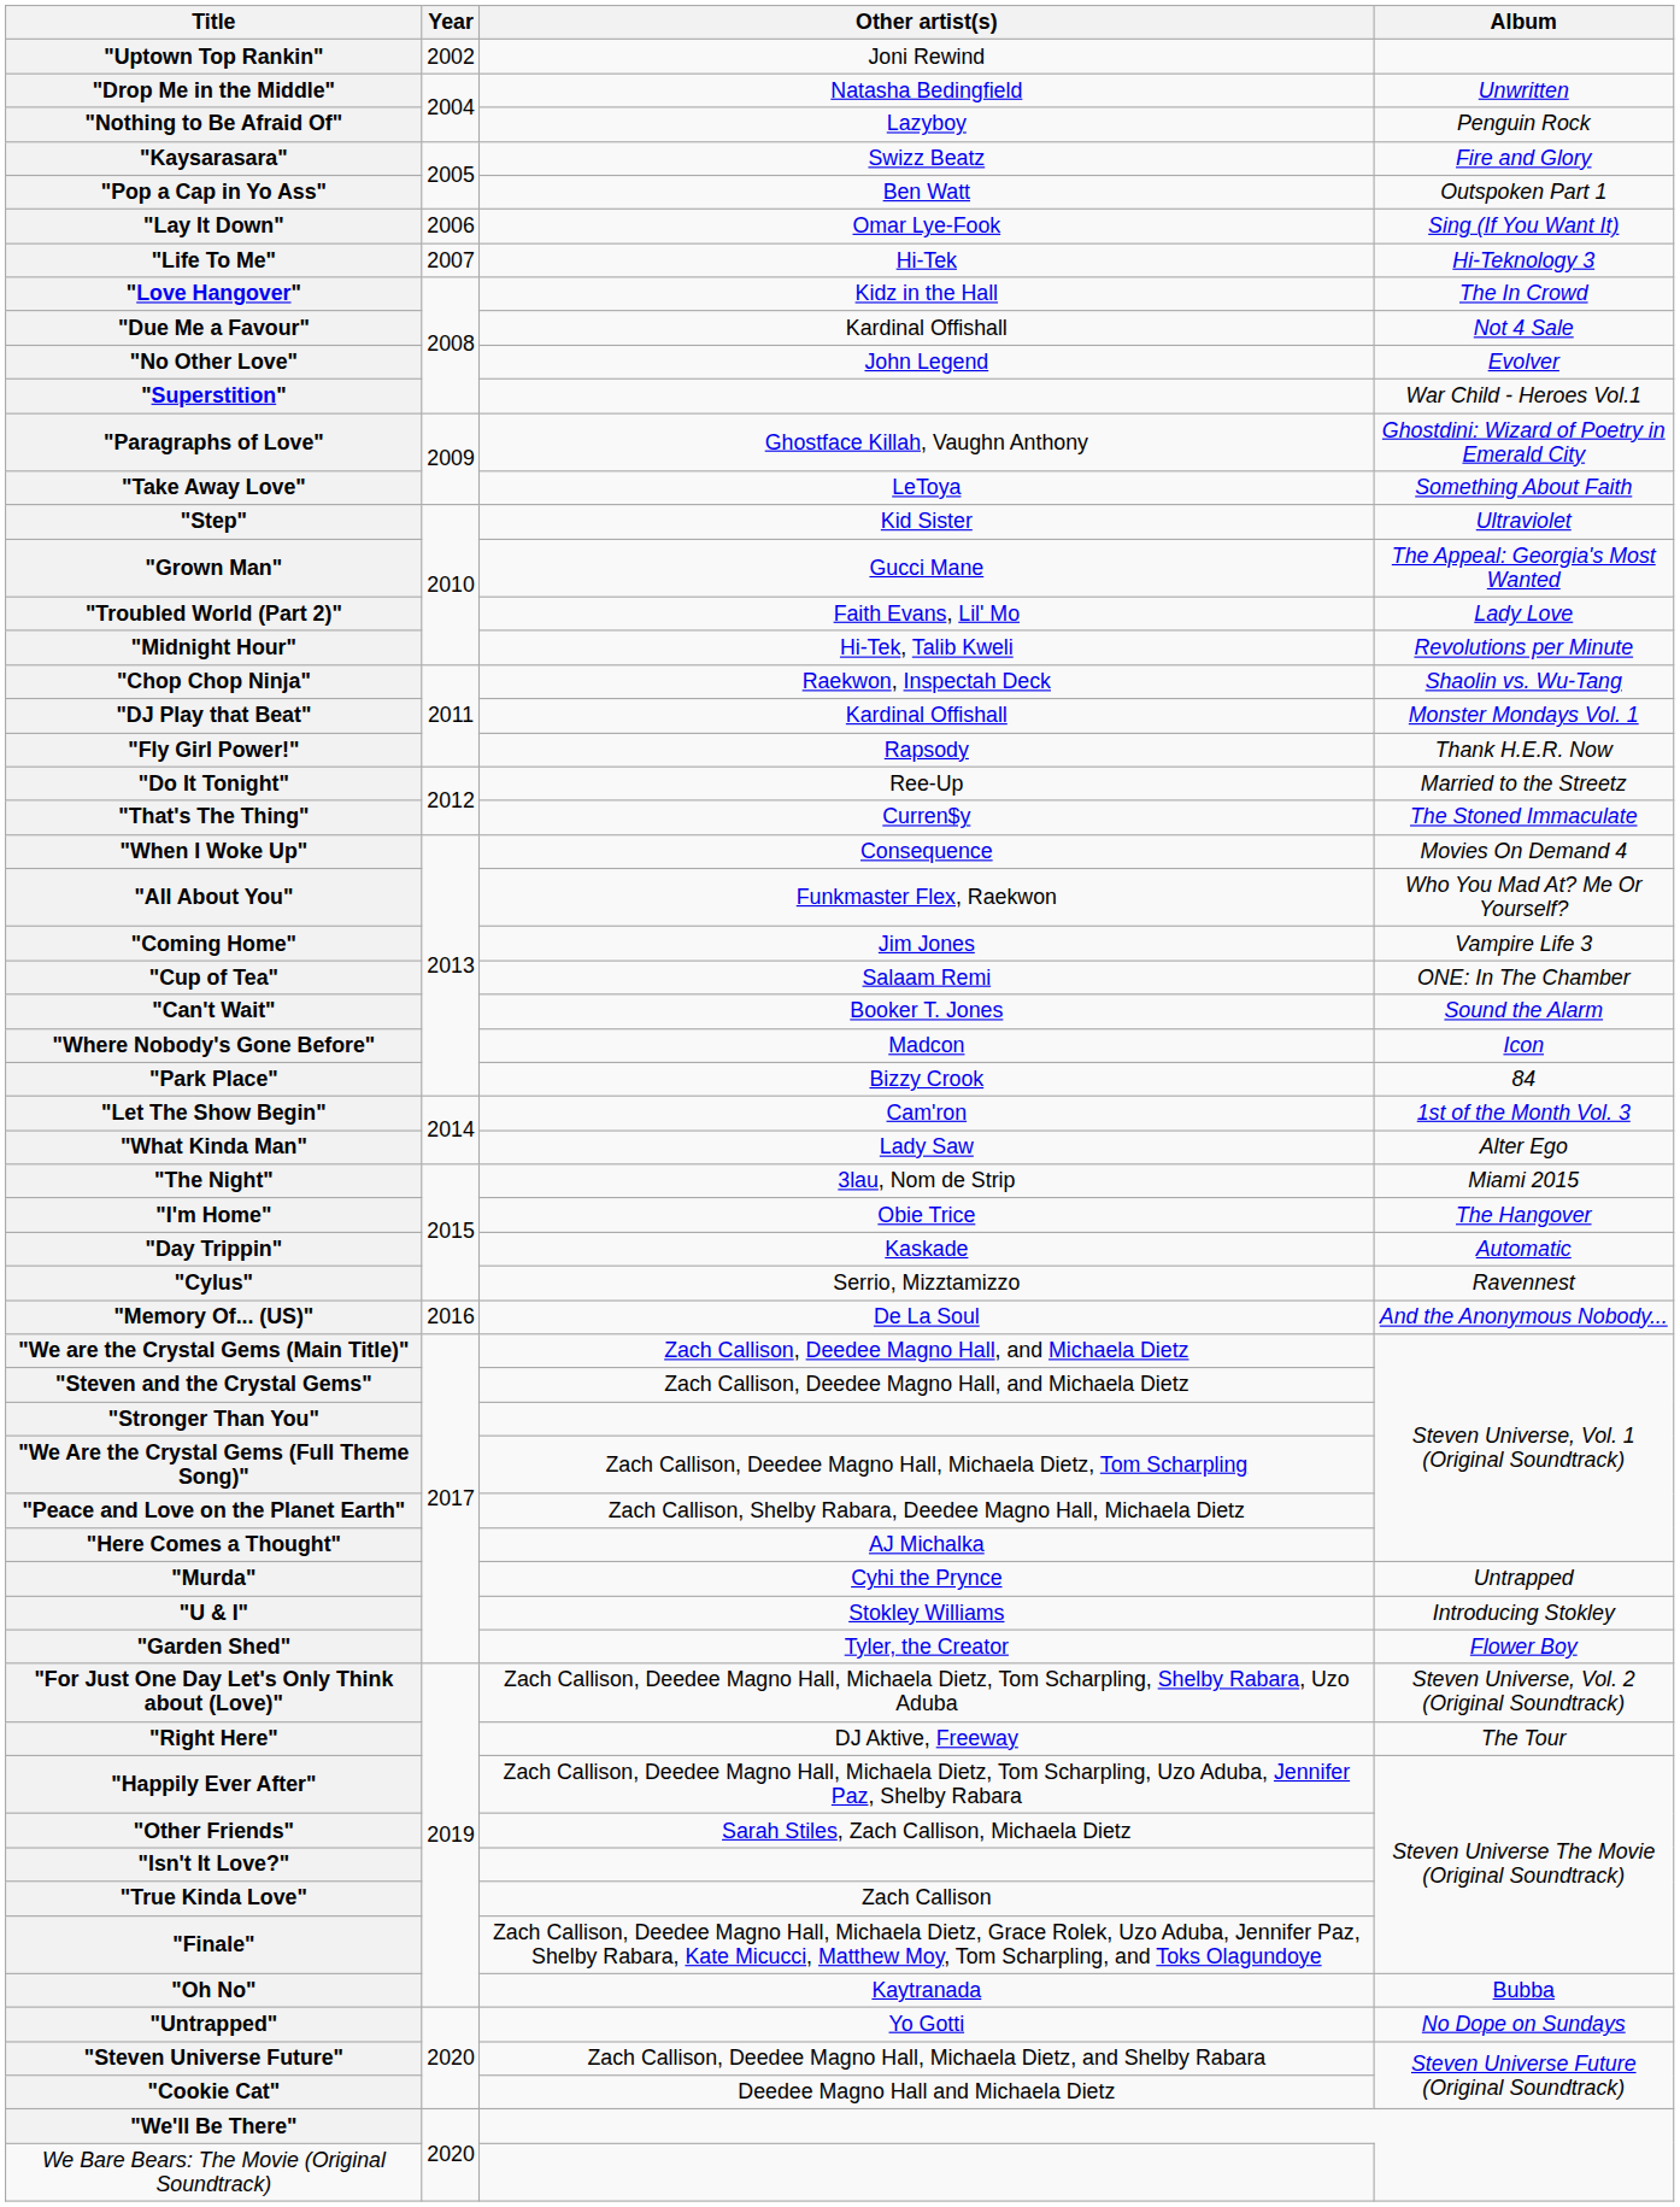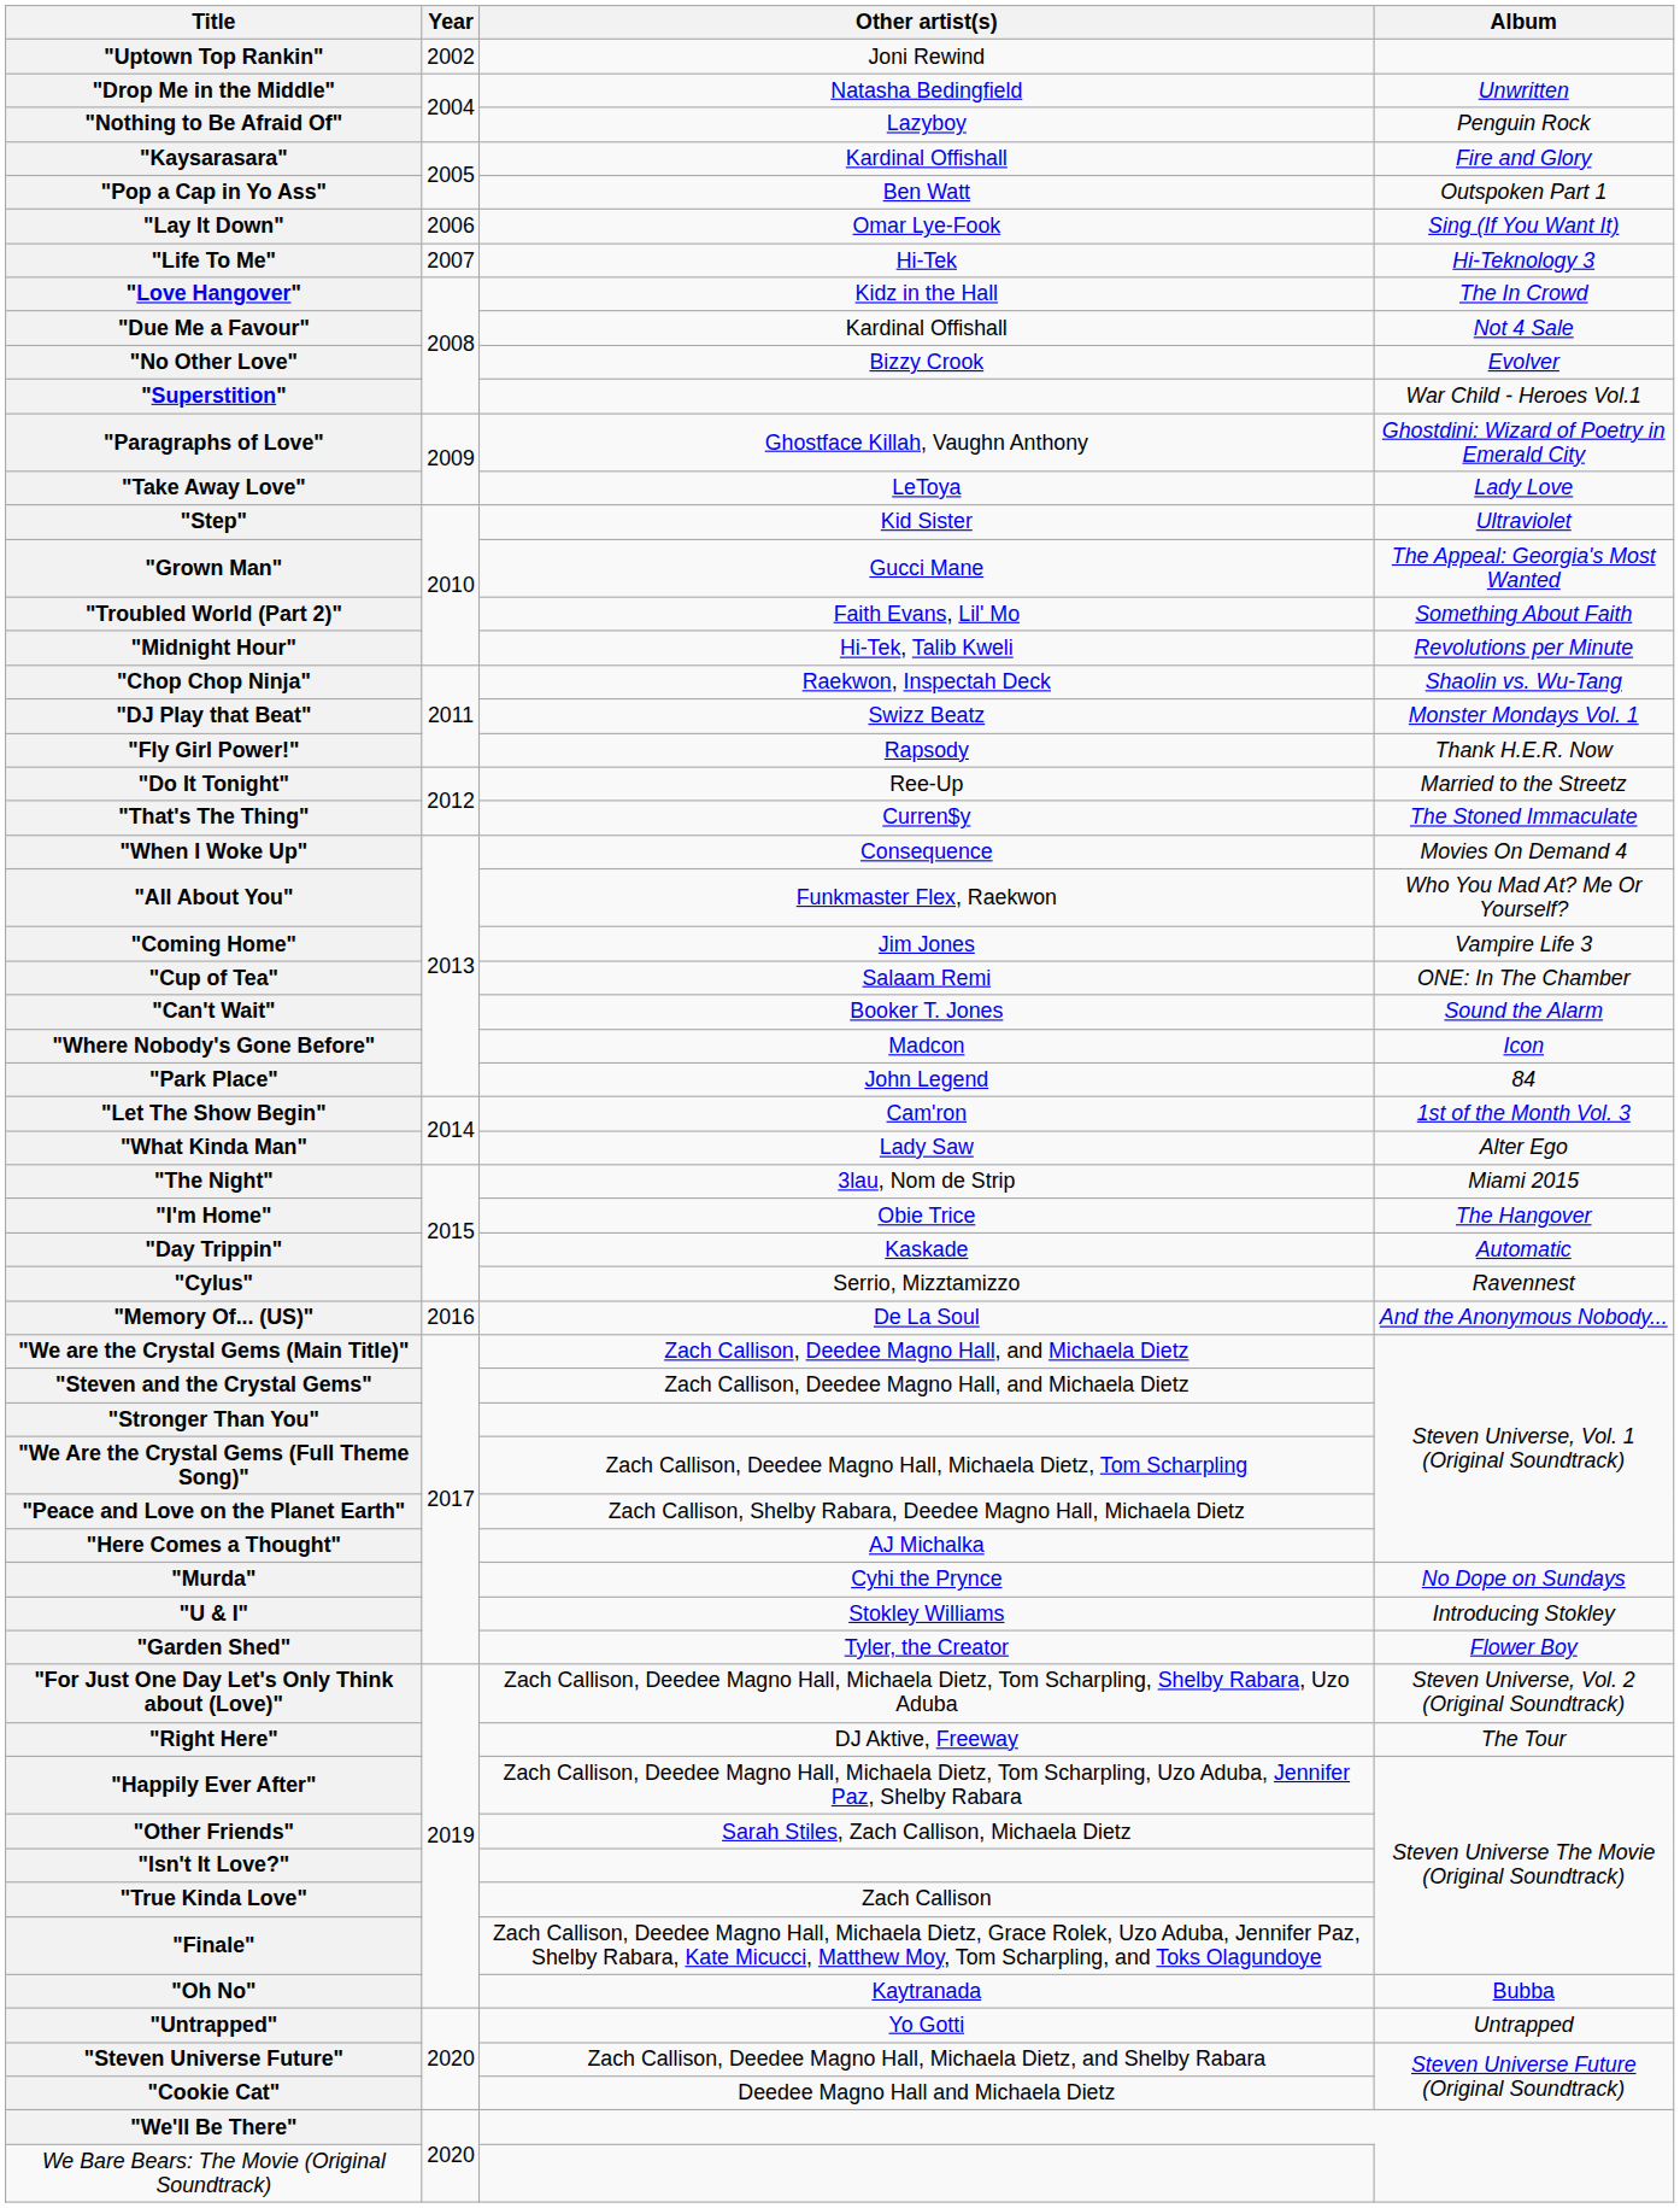"Kaysarasara" | Other artist(s): Swizz Beatz -> Kardinal Offishall
"No Other Love" | Other artist(s): John Legend -> Bizzy Crook
"Take Away Love" | Album: Something About Faith -> Lady Love
"Troubled World (Part 2)" | Album: Lady Love -> Something About Faith
"DJ Play that Beat" | Other artist(s): Kardinal Offishall -> Swizz Beatz
"Park Place" | Other artist(s): Bizzy Crook -> John Legend
"Murda" | Album: Untrapped -> No Dope on Sundays
"Untrapped" | Album: No Dope on Sundays -> Untrapped
